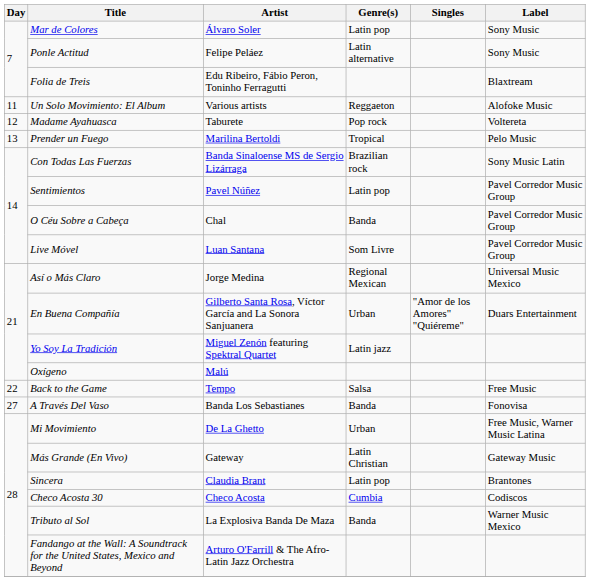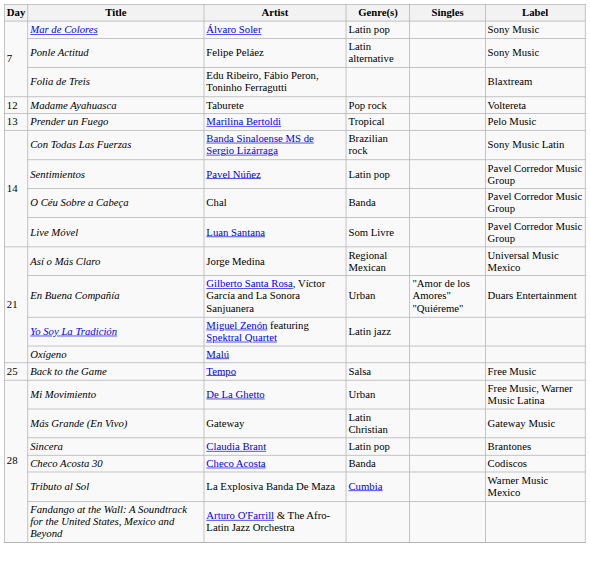- row: 11 | Un Solo Movimiento: El Album | Various artists | Reggaeton | Alofoke Music
Back to the Game | Day: 22 -> 25
- row: 27 | A Través Del Vaso | Banda Los Sebastianes | Banda | Fonovisa
Checo Acosta 30 | Genre(s): Cumbia -> Banda
Tributo al Sol | Genre(s): Banda -> Cumbia
